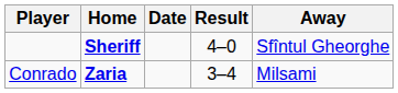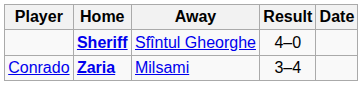columns swapped: Away <-> Date
